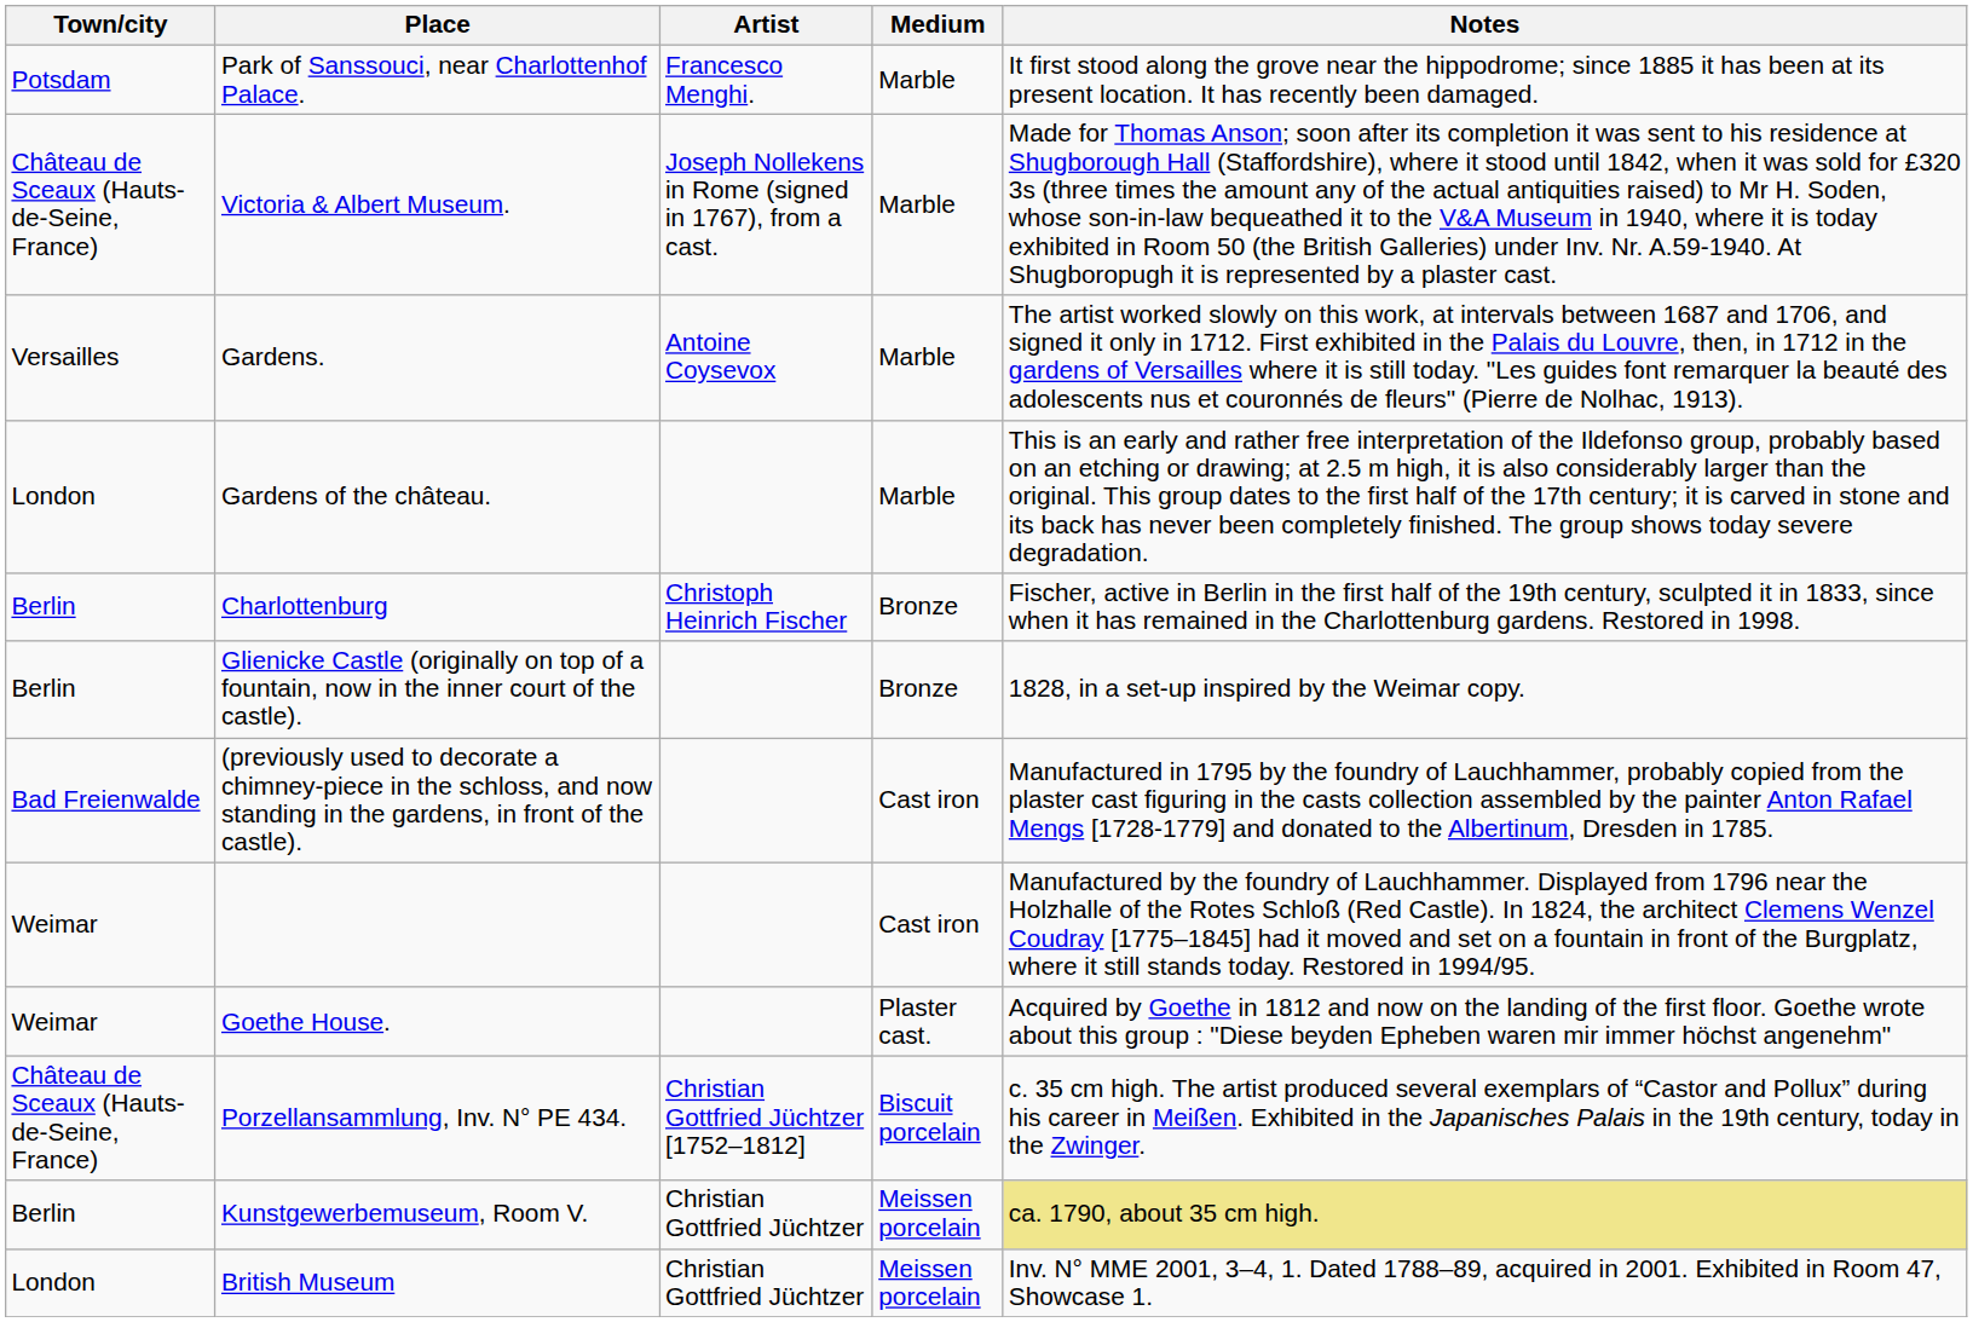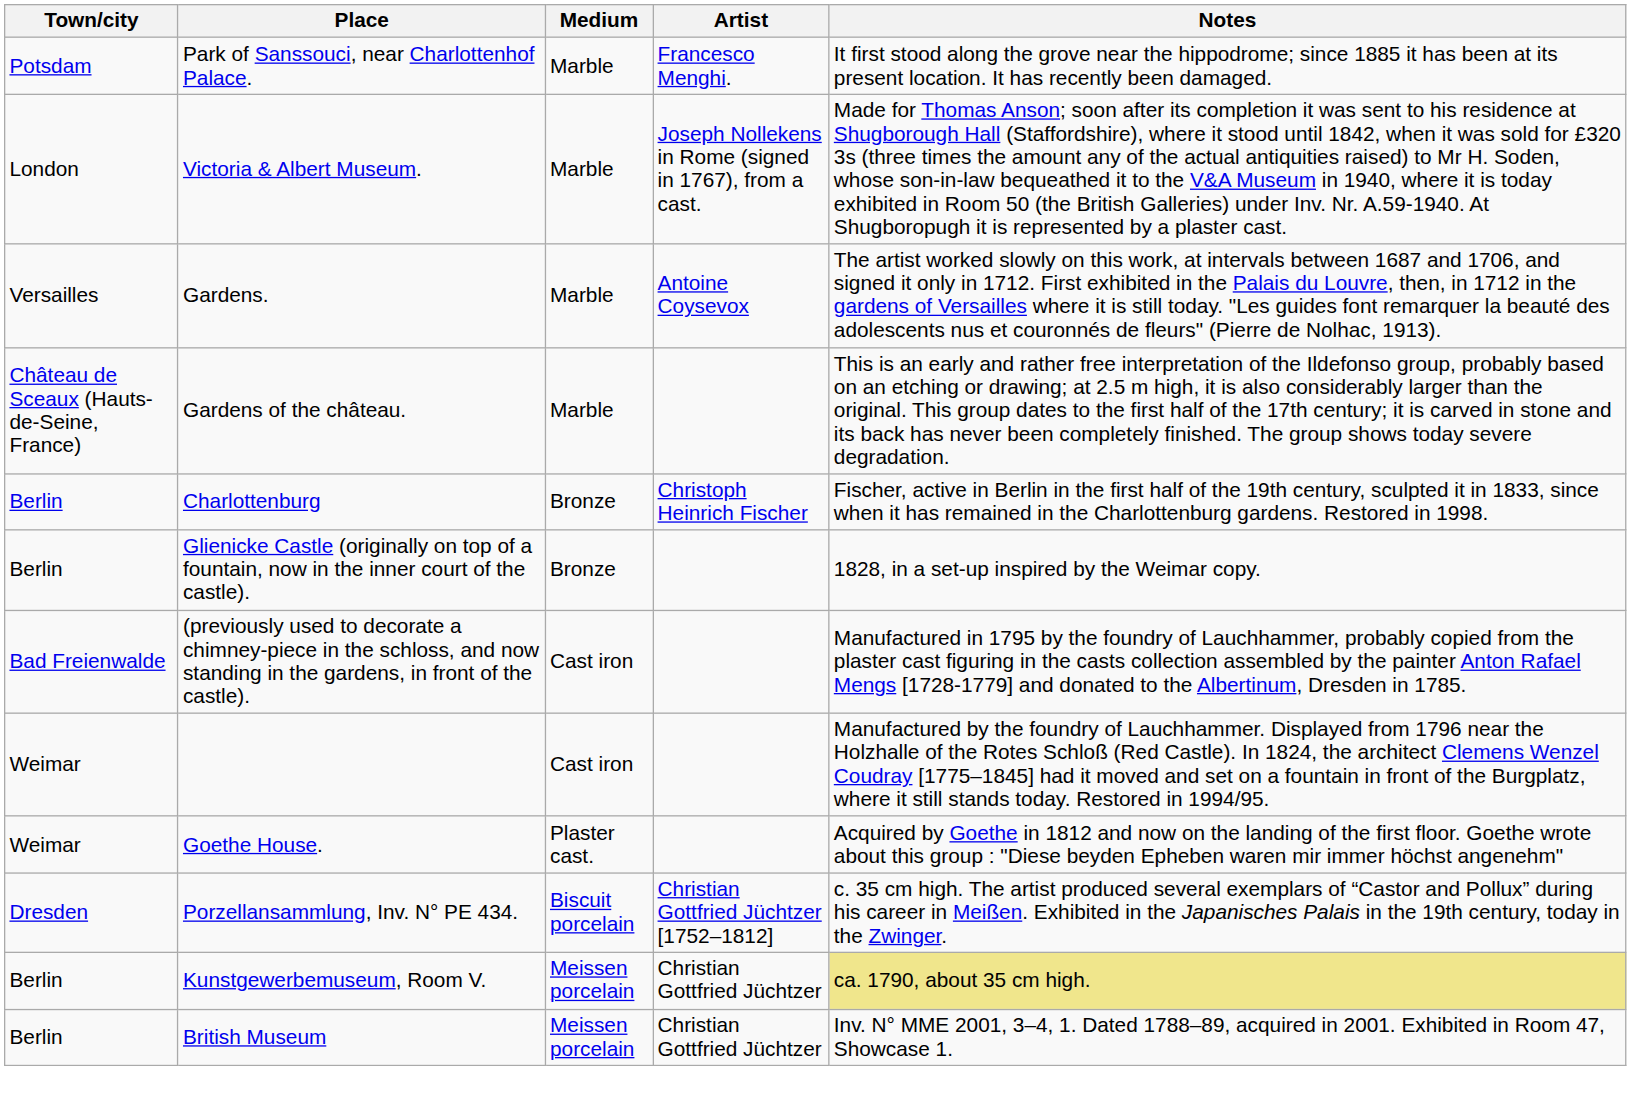columns swapped: Medium <-> Artist
Victoria & Albert Museum. | Town/city: Château de Sceaux (Hauts-de-Seine, France) -> London
Gardens of the château. | Town/city: London -> Château de Sceaux (Hauts-de-Seine, France)
Porzellansammlung, Inv. N° PE 434. | Town/city: Château de Sceaux (Hauts-de-Seine, France) -> Dresden
British Museum | Town/city: London -> Berlin
